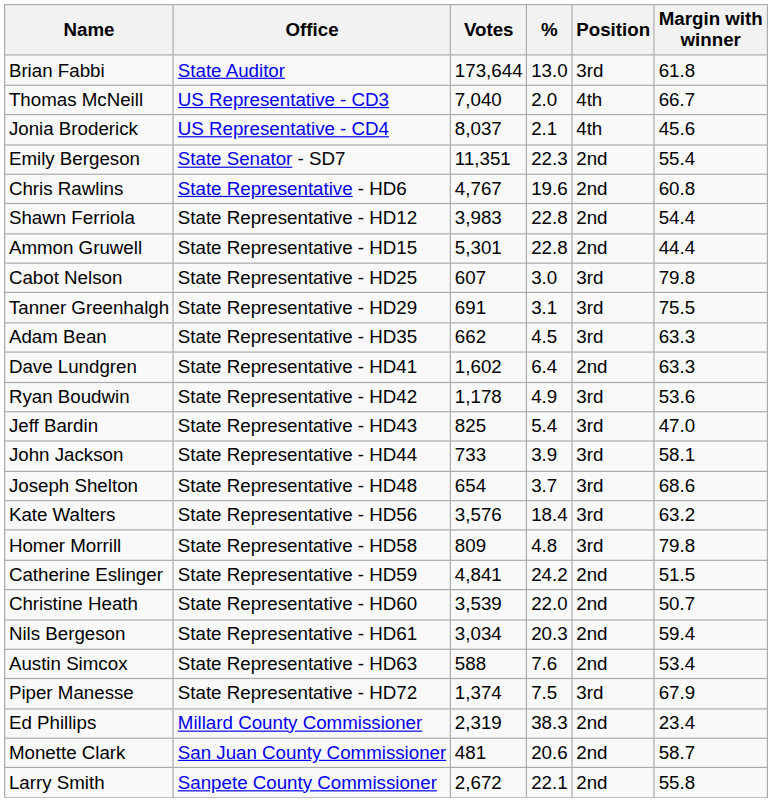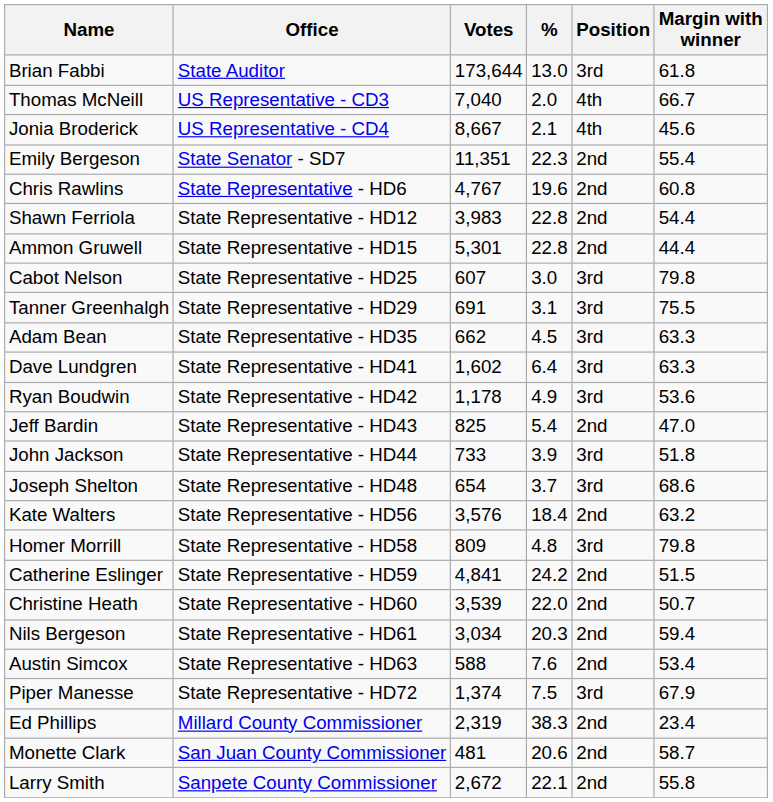Jonia Broderick | Votes: 8,037 -> 8,667
Dave Lundgren | Position: 2nd -> 3rd
Jeff Bardin | Position: 3rd -> 2nd
John Jackson | Margin with winner: 58.1 -> 51.8
Kate Walters | Position: 3rd -> 2nd
